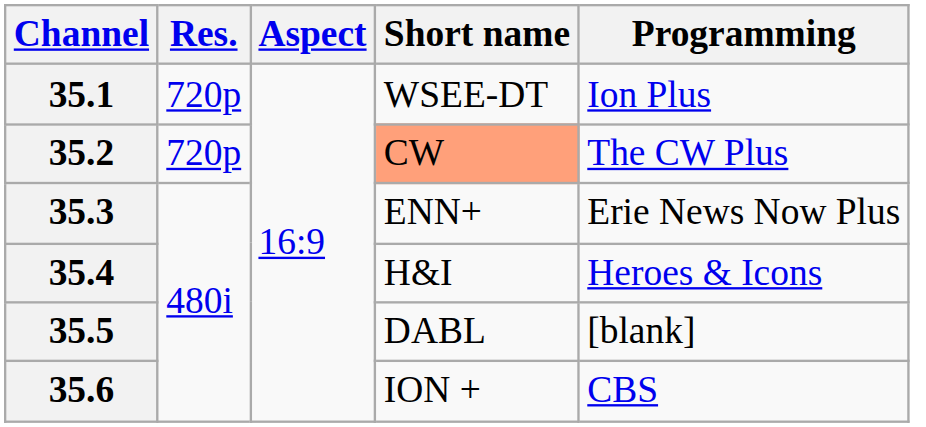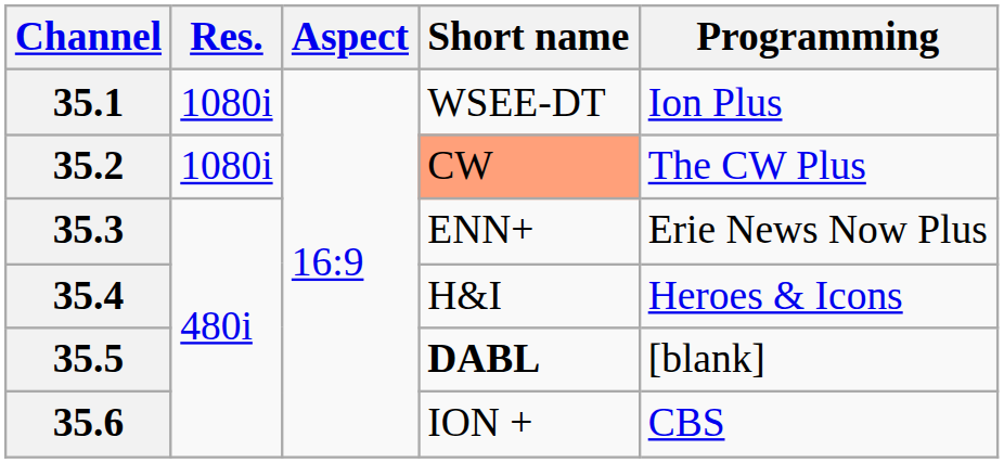35.1 | Res.: 720p -> 1080i
35.2 | Res.: 720p -> 1080i
35.5 | Short name: normal -> bold
